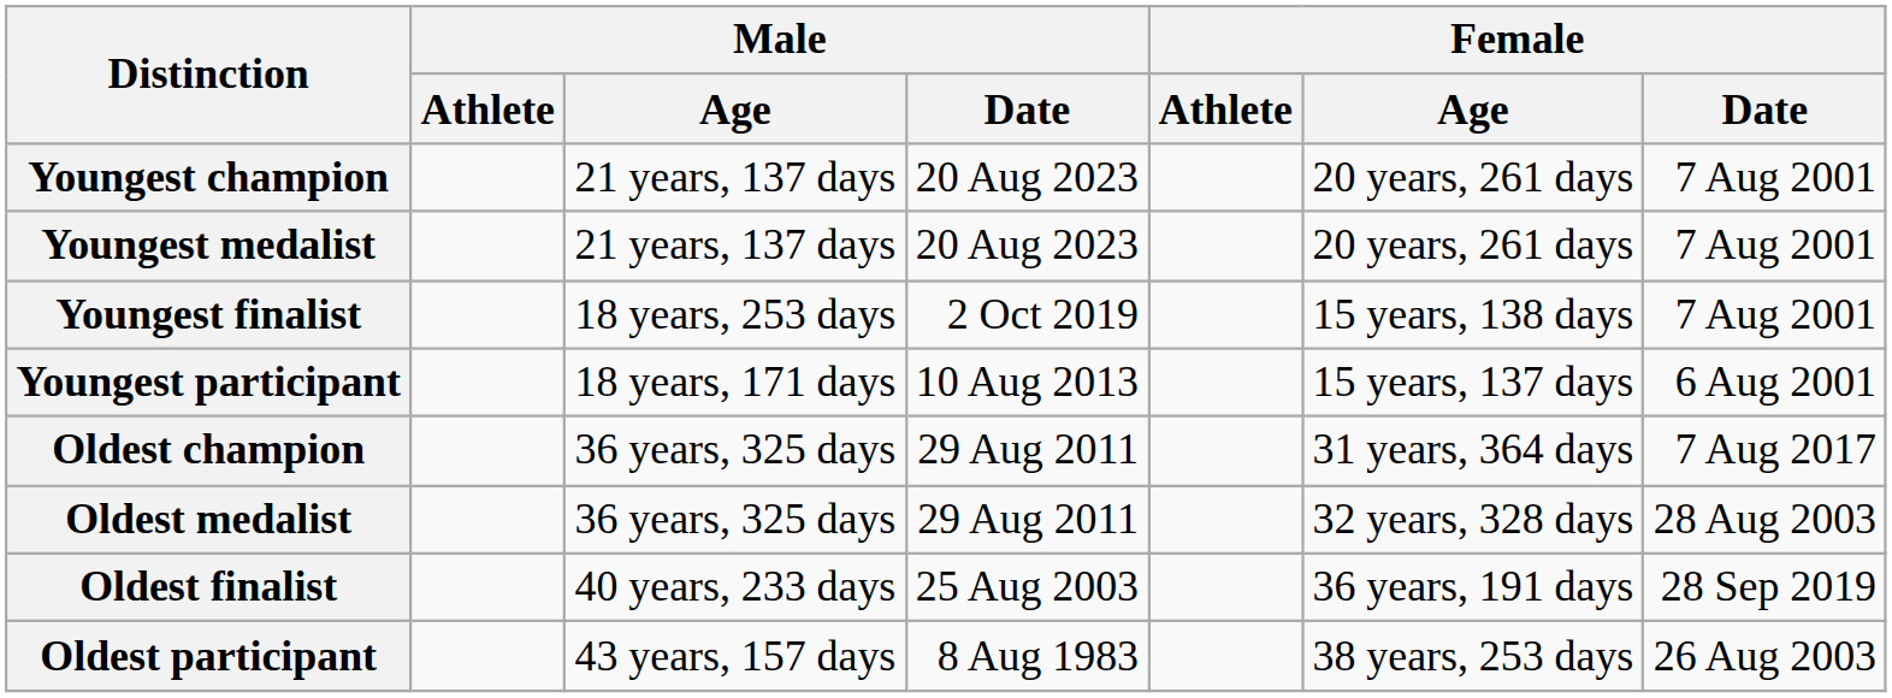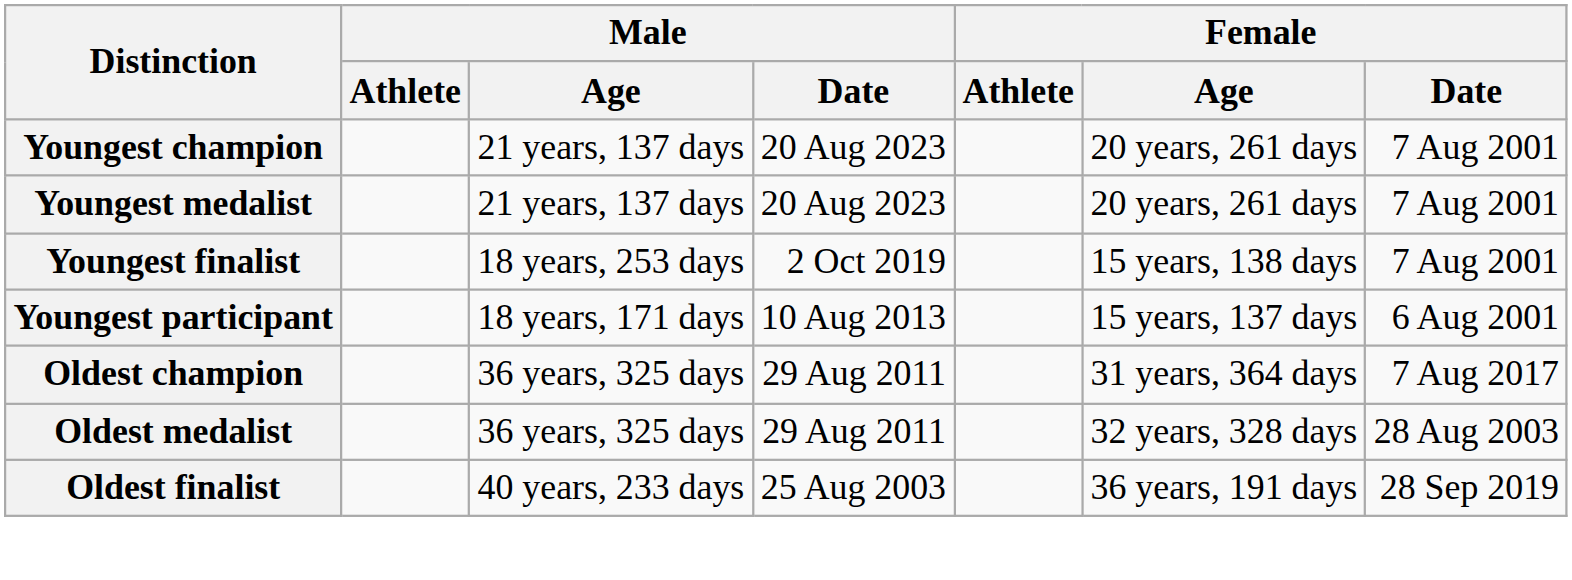- row: Oldest participant | 43 years, 157 days | 8 Aug 1983 | 38 years, 253 days | 26 Aug 2003
